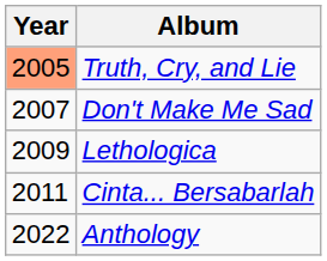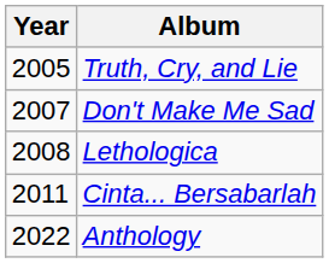Truth, Cry, and Lie | Year: lightsalmon background -> no background
Lethologica | Year: 2009 -> 2008
